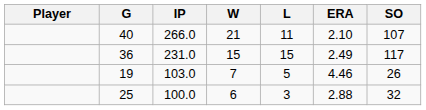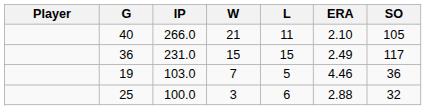40 | SO: 107 -> 105
19 | SO: 26 -> 36
25 | W: 6 -> 3
25 | L: 3 -> 6
